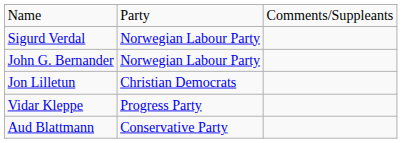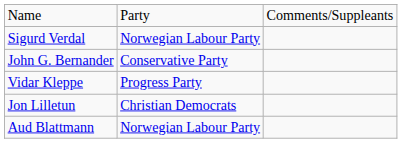John G. Bernander | column 2: Norwegian Labour Party -> Conservative Party
rows swapped: Jon Lilletun <-> Vidar Kleppe
Aud Blattmann | column 2: Conservative Party -> Norwegian Labour Party
